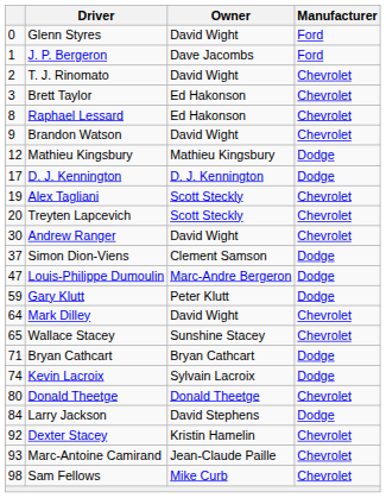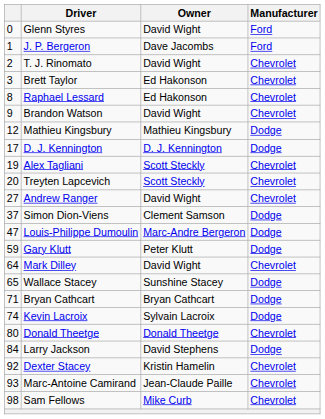Andrew Ranger | column 1: 30 -> 27
Wallace Stacey | Manufacturer: Chevrolet -> Dodge
